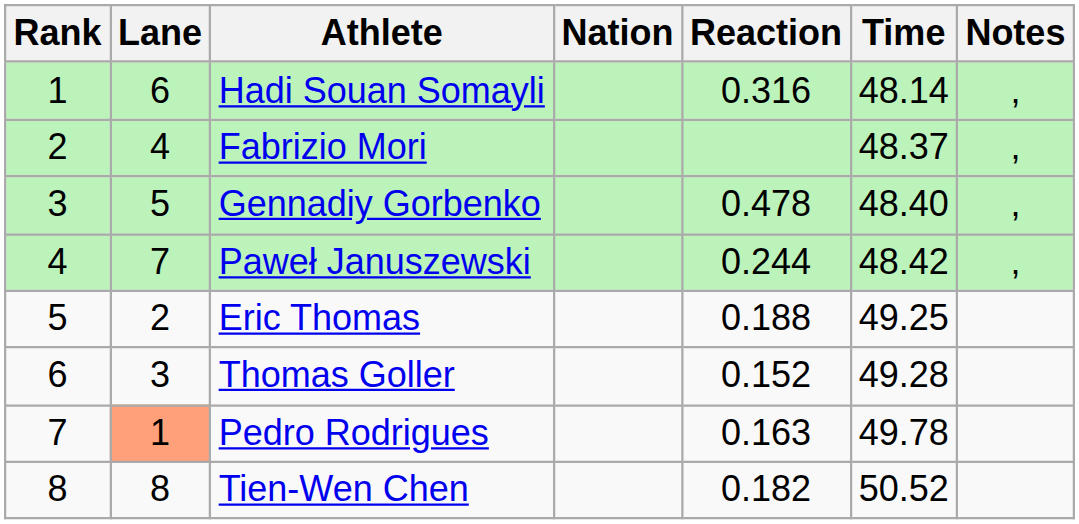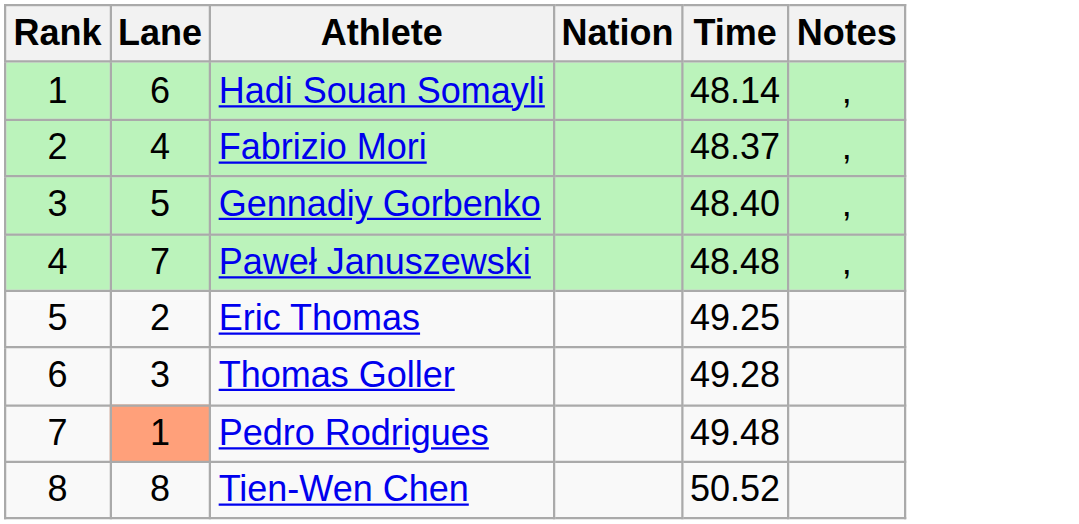- column: Reaction | 0.316 | 0.478 | 0.244 | 0.188 | 0.152 | 0.163 | 0.182
Paweł Januszewski | Time: 48.42 -> 48.48
Pedro Rodrigues | Time: 49.78 -> 49.48
